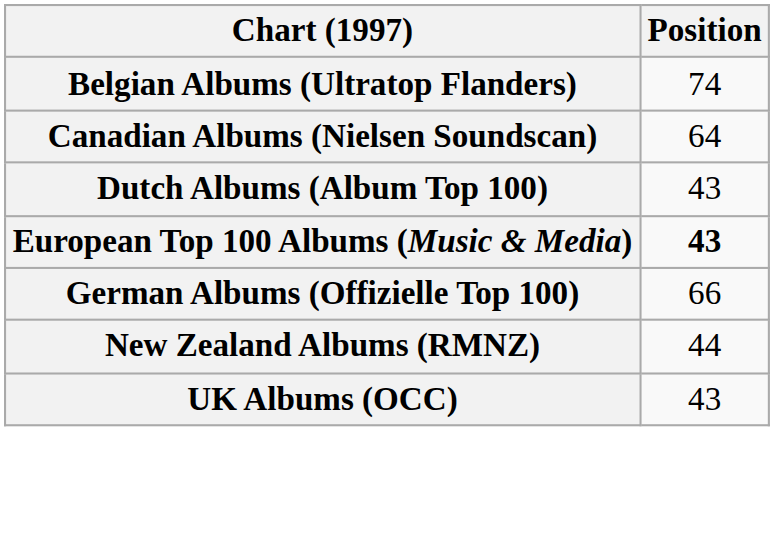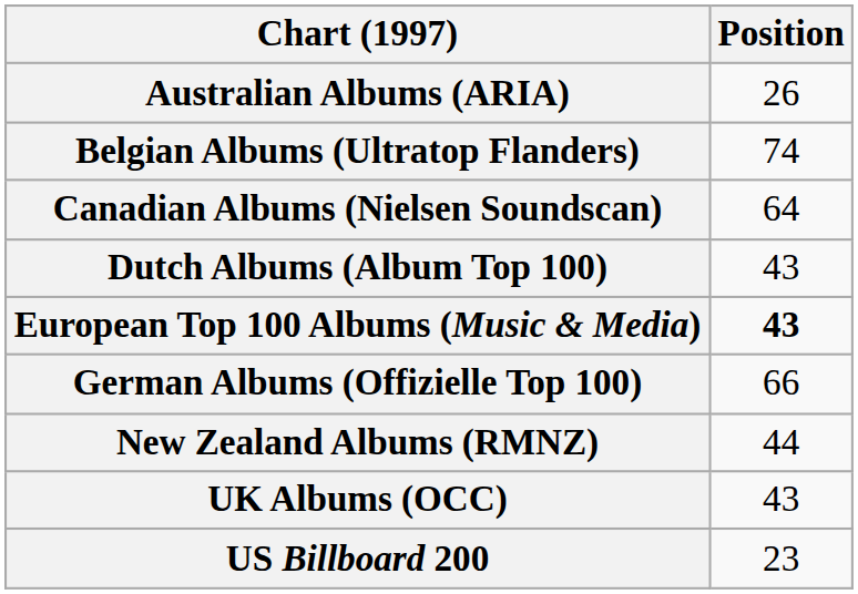+ row: Australian Albums (ARIA) | 26
+ row: US Billboard 200 | 23
